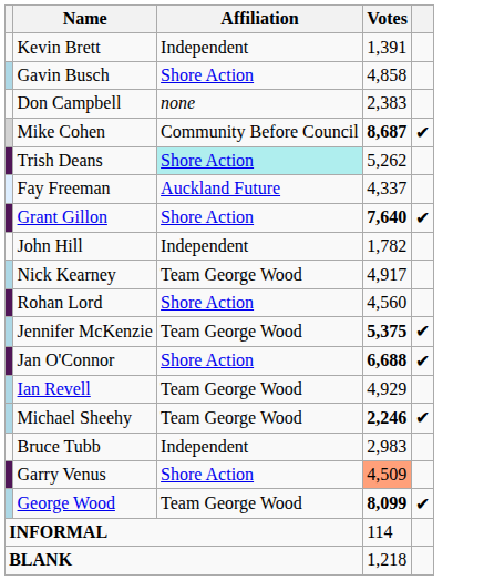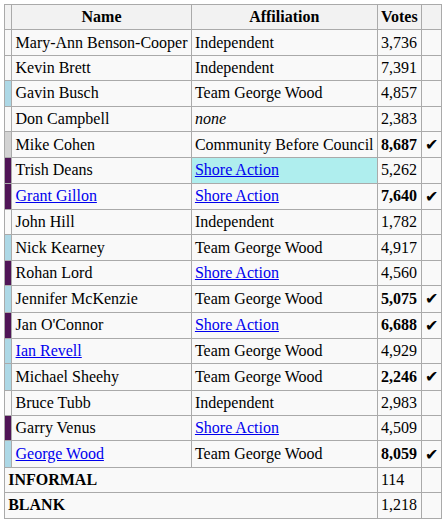+ row: Mary-Ann Benson-Cooper | Independent | 3,736
Kevin Brett | Votes: 1,391 -> 7,391
Gavin Busch | Affiliation: Shore Action -> Team George Wood
Gavin Busch | Votes: 4,858 -> 4,857
- row: Fay Freeman | Auckland Future | 4,337
Jennifer McKenzie | Votes: 5,375 -> 5,075
Garry Venus | Votes: lightsalmon background -> no background
George Wood | Votes: 8,099 -> 8,059
